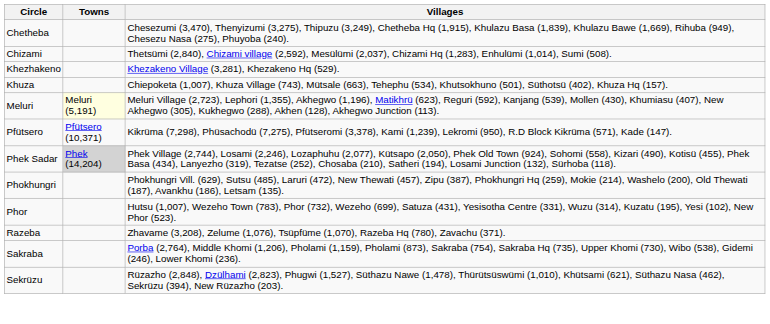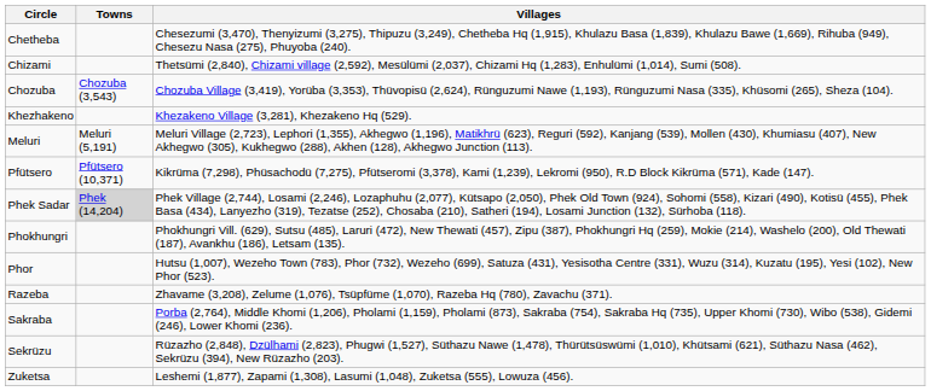+ row: Chozuba | Chozuba (3,543) | Chozuba Village (3,419), Yorüba (3,353), Thüvopisü (2,624), Rünguzumi Nawe (1,193), Rünguzumi Nasa (335), Khüsomi (265), Sheza (104).
- row: Khuza | Chiepoketa (1,007), Khuza Village (743), Mütsale (663), Tehephu (534), Khutsokhuno (501), Süthotsü (402), Khuza Hq (157).
Meluri | Towns: lightyellow background -> no background
+ row: Zuketsa | Leshemi (1,877), Zapami (1,308), Lasumi (1,048), Zuketsa (555), Lowuza (456).
